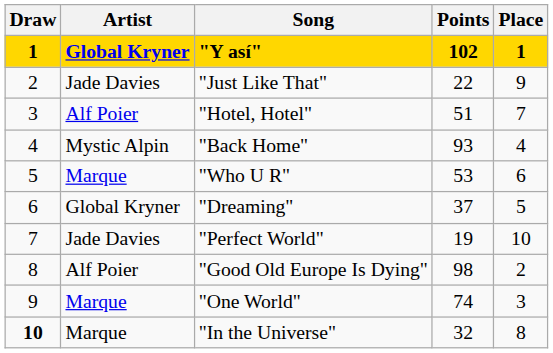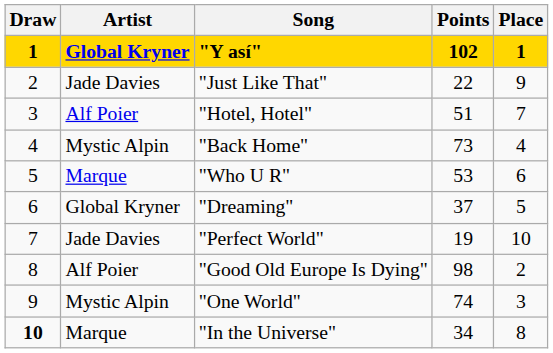"Back Home" | Points: 93 -> 73
"One World" | Artist: Marque -> Mystic Alpin
"In the Universe" | Points: 32 -> 34
